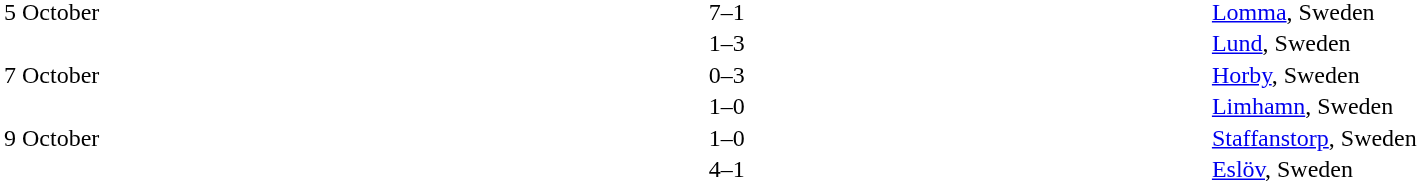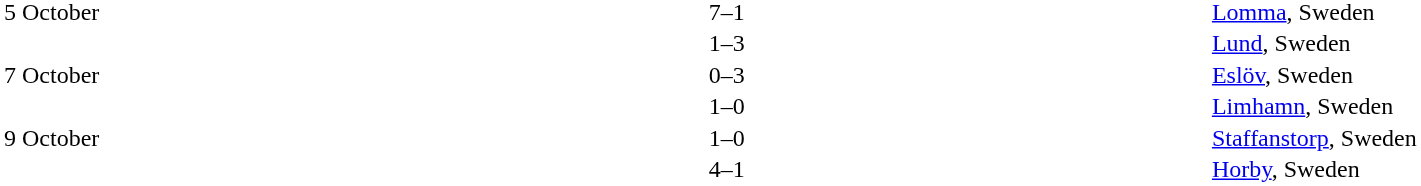0–3 | column 5: Horby, Sweden -> Eslöv, Sweden
4–1 | column 5: Eslöv, Sweden -> Horby, Sweden
